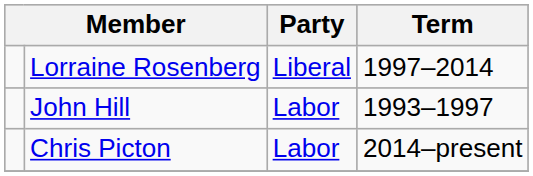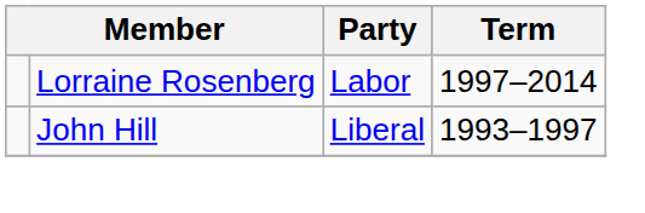Lorraine Rosenberg | Party: Liberal -> Labor
John Hill | Party: Labor -> Liberal
- row: Chris Picton | Labor | 2014–present
